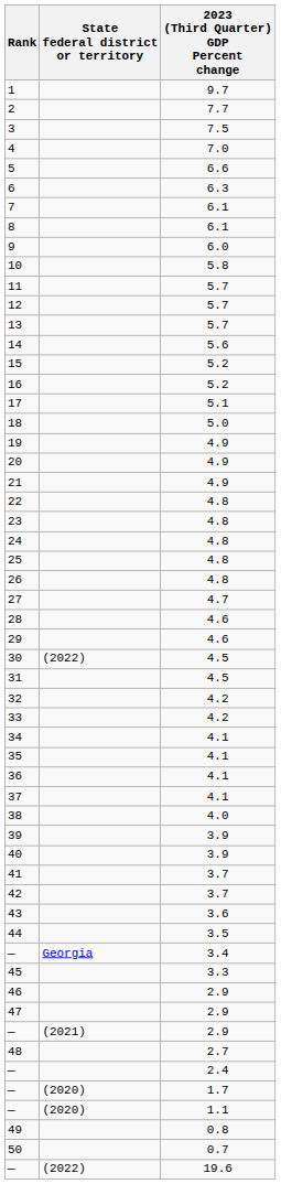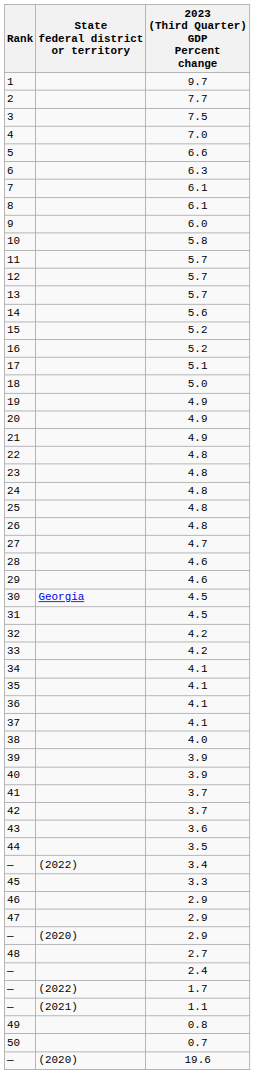30 | State federal district or territory: (2022) -> Georgia
— / 3.4 | State federal district or territory: Georgia -> (2022)
— / 2.9 | State federal district or territory: (2021) -> (2020)
— / 1.7 | State federal district or territory: (2020) -> (2022)
— / 1.1 | State federal district or territory: (2020) -> (2021)
— / 19.6 | State federal district or territory: (2022) -> (2020)
